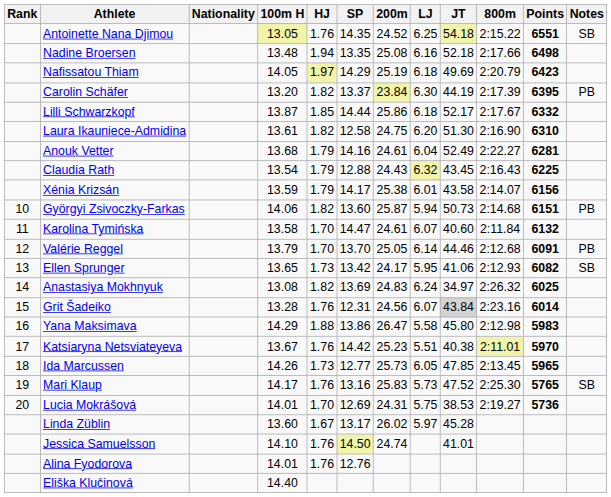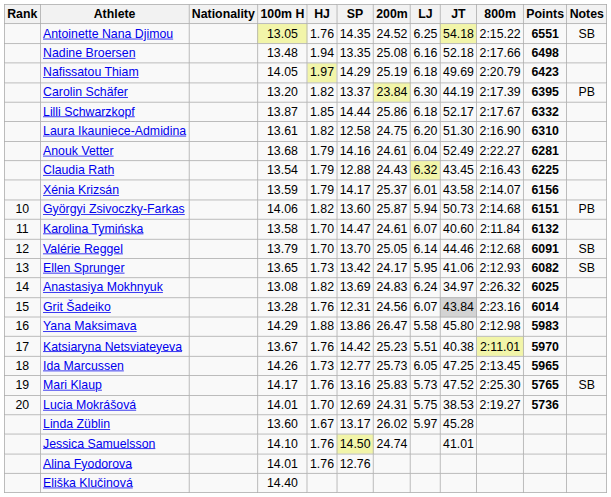Xénia Krizsán | 200m: 25.38 -> 25.37
Valérie Reggel | Notes: PB -> SB
Ida Marcussen | JT: 47.85 -> 47.25
